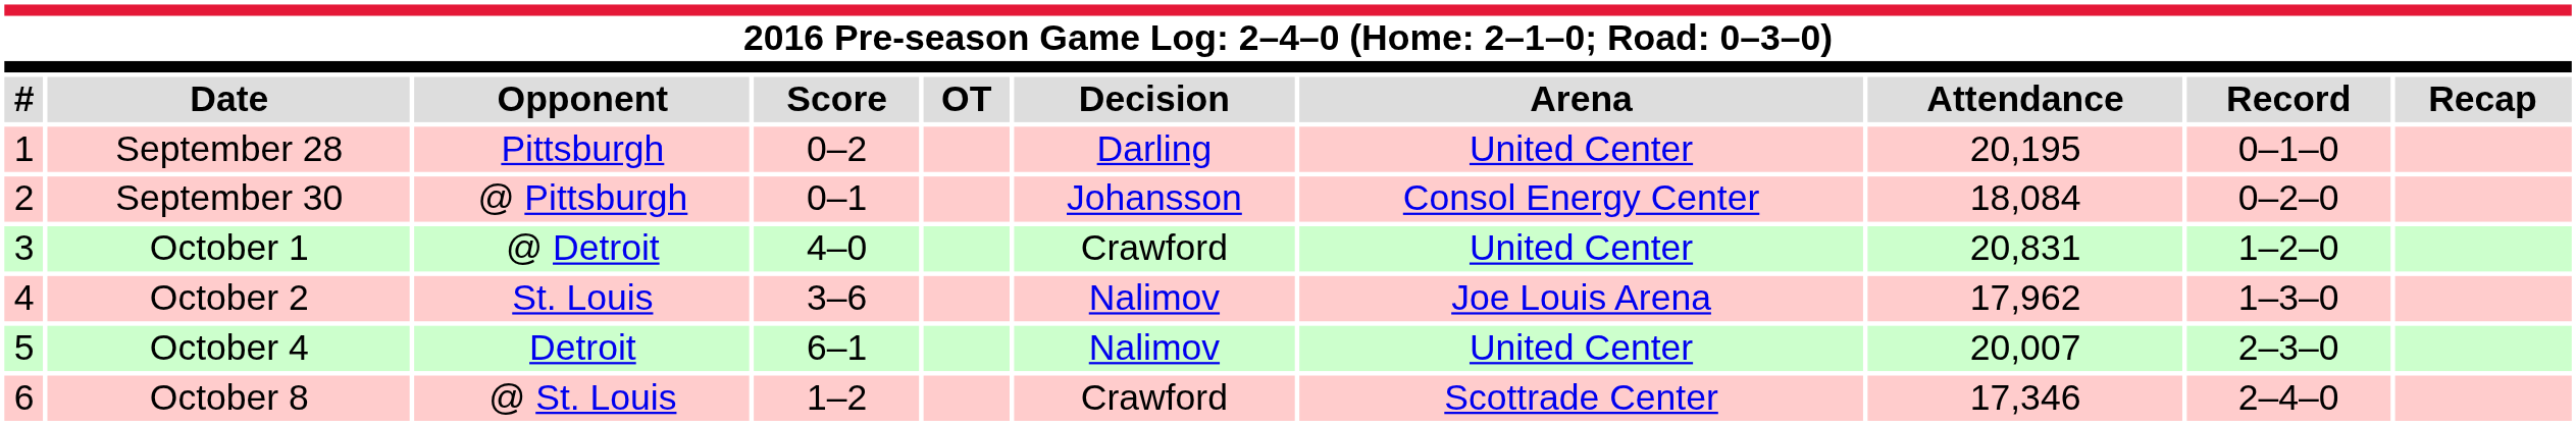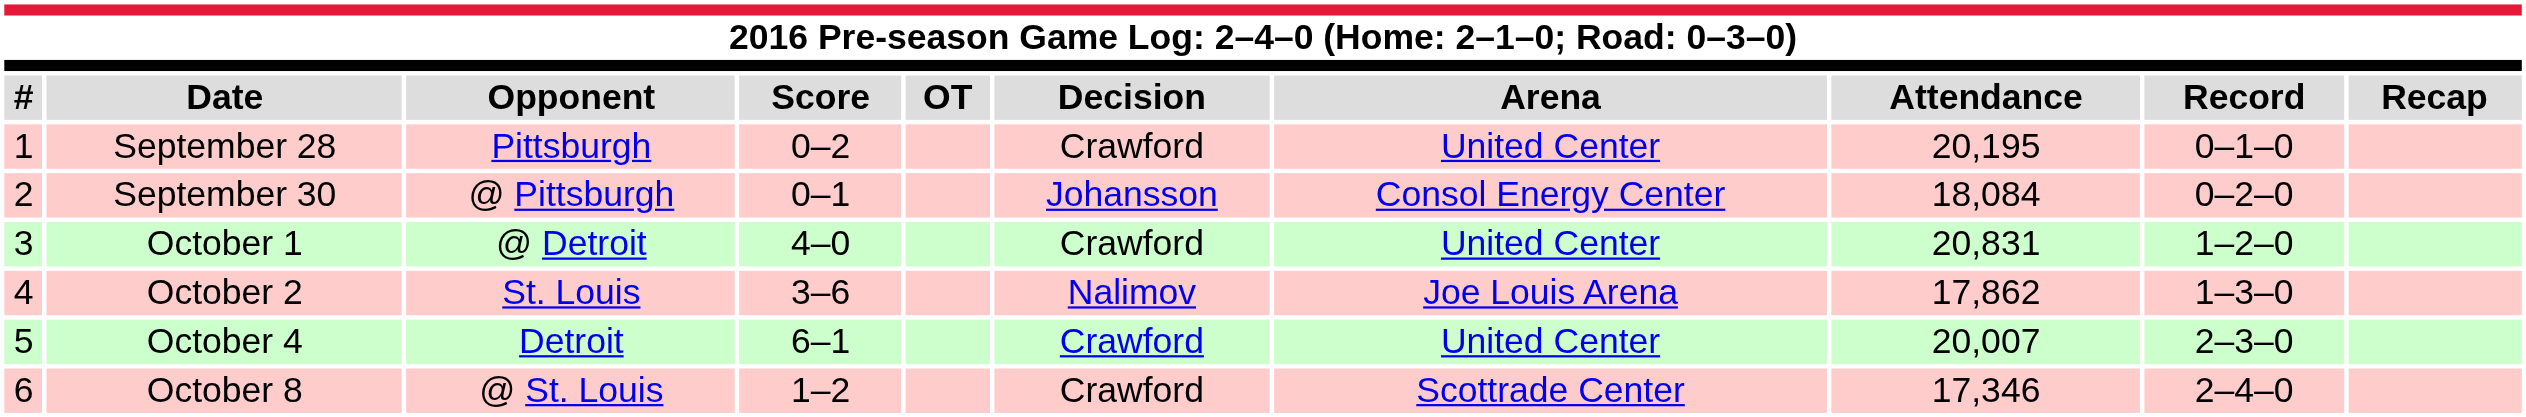September 28 | Decision: Darling -> Crawford
October 2 | Attendance: 17,962 -> 17,862
October 4 | Decision: Nalimov -> Crawford
